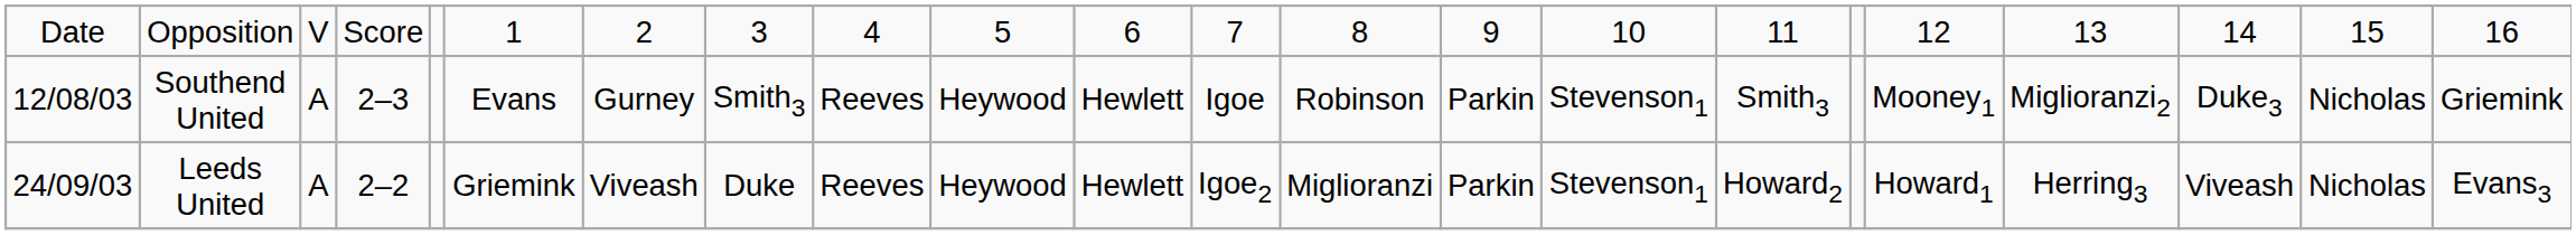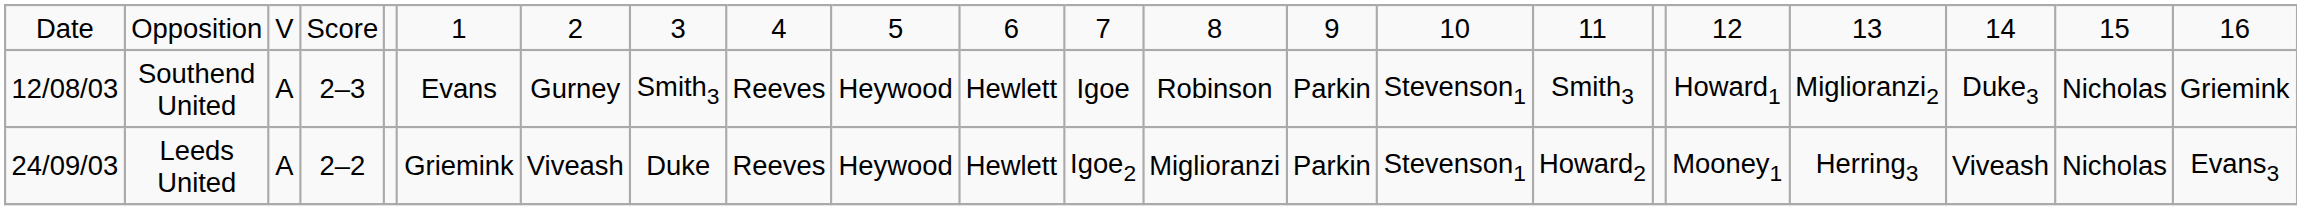Southend United | column 18: Mooney1 -> Howard1
Leeds United | column 18: Howard1 -> Mooney1
